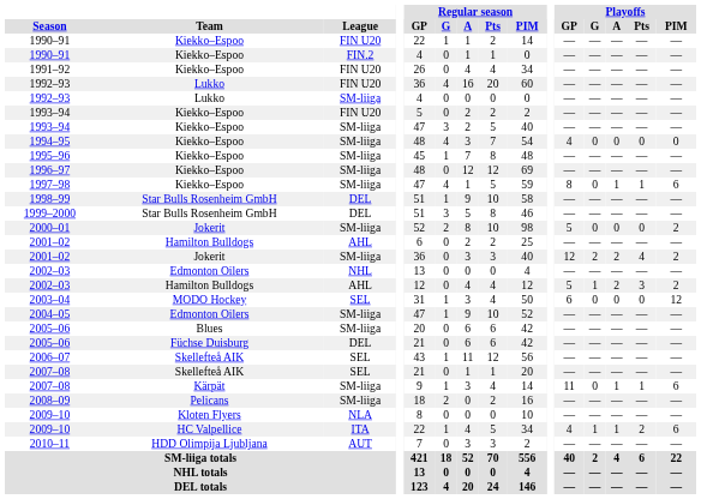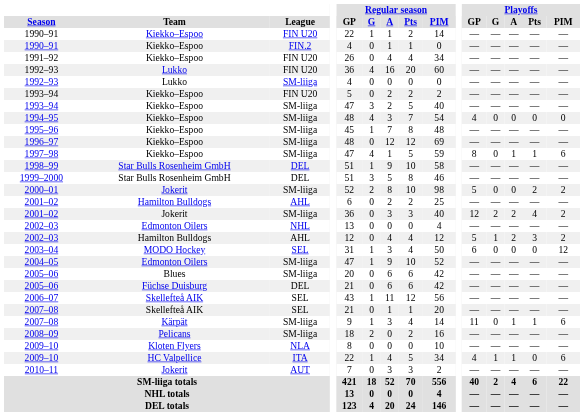2000–01 | Playoffs / Pts: 0 -> 2
2009–10 / ITA | Playoffs / Pts: 2 -> 0
2010–11 | Team: HDD Olimpija Ljubljana -> Jokerit
